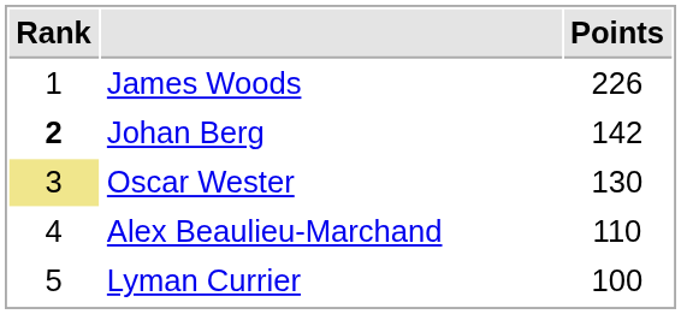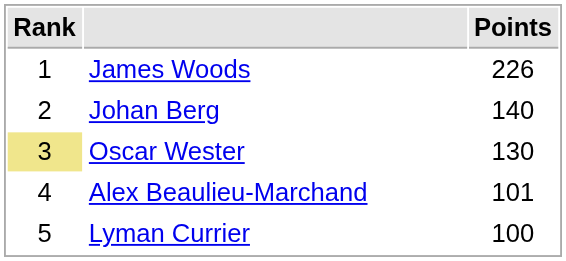Johan Berg | Rank: bold -> normal
Johan Berg | Points: 142 -> 140
Alex Beaulieu-Marchand | Points: 110 -> 101
